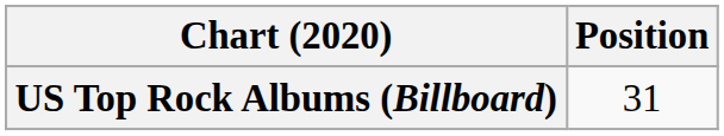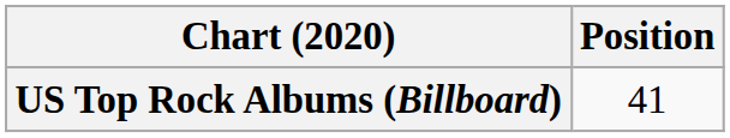US Top Rock Albums (Billboard) | Position: 31 -> 41
